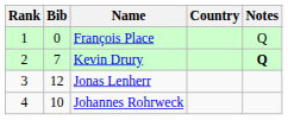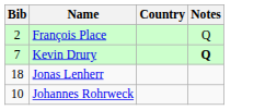- column: Rank | 1 | 2 | 3 | 4
François Place | Bib: 0 -> 2
Jonas Lenherr | Bib: 12 -> 18
